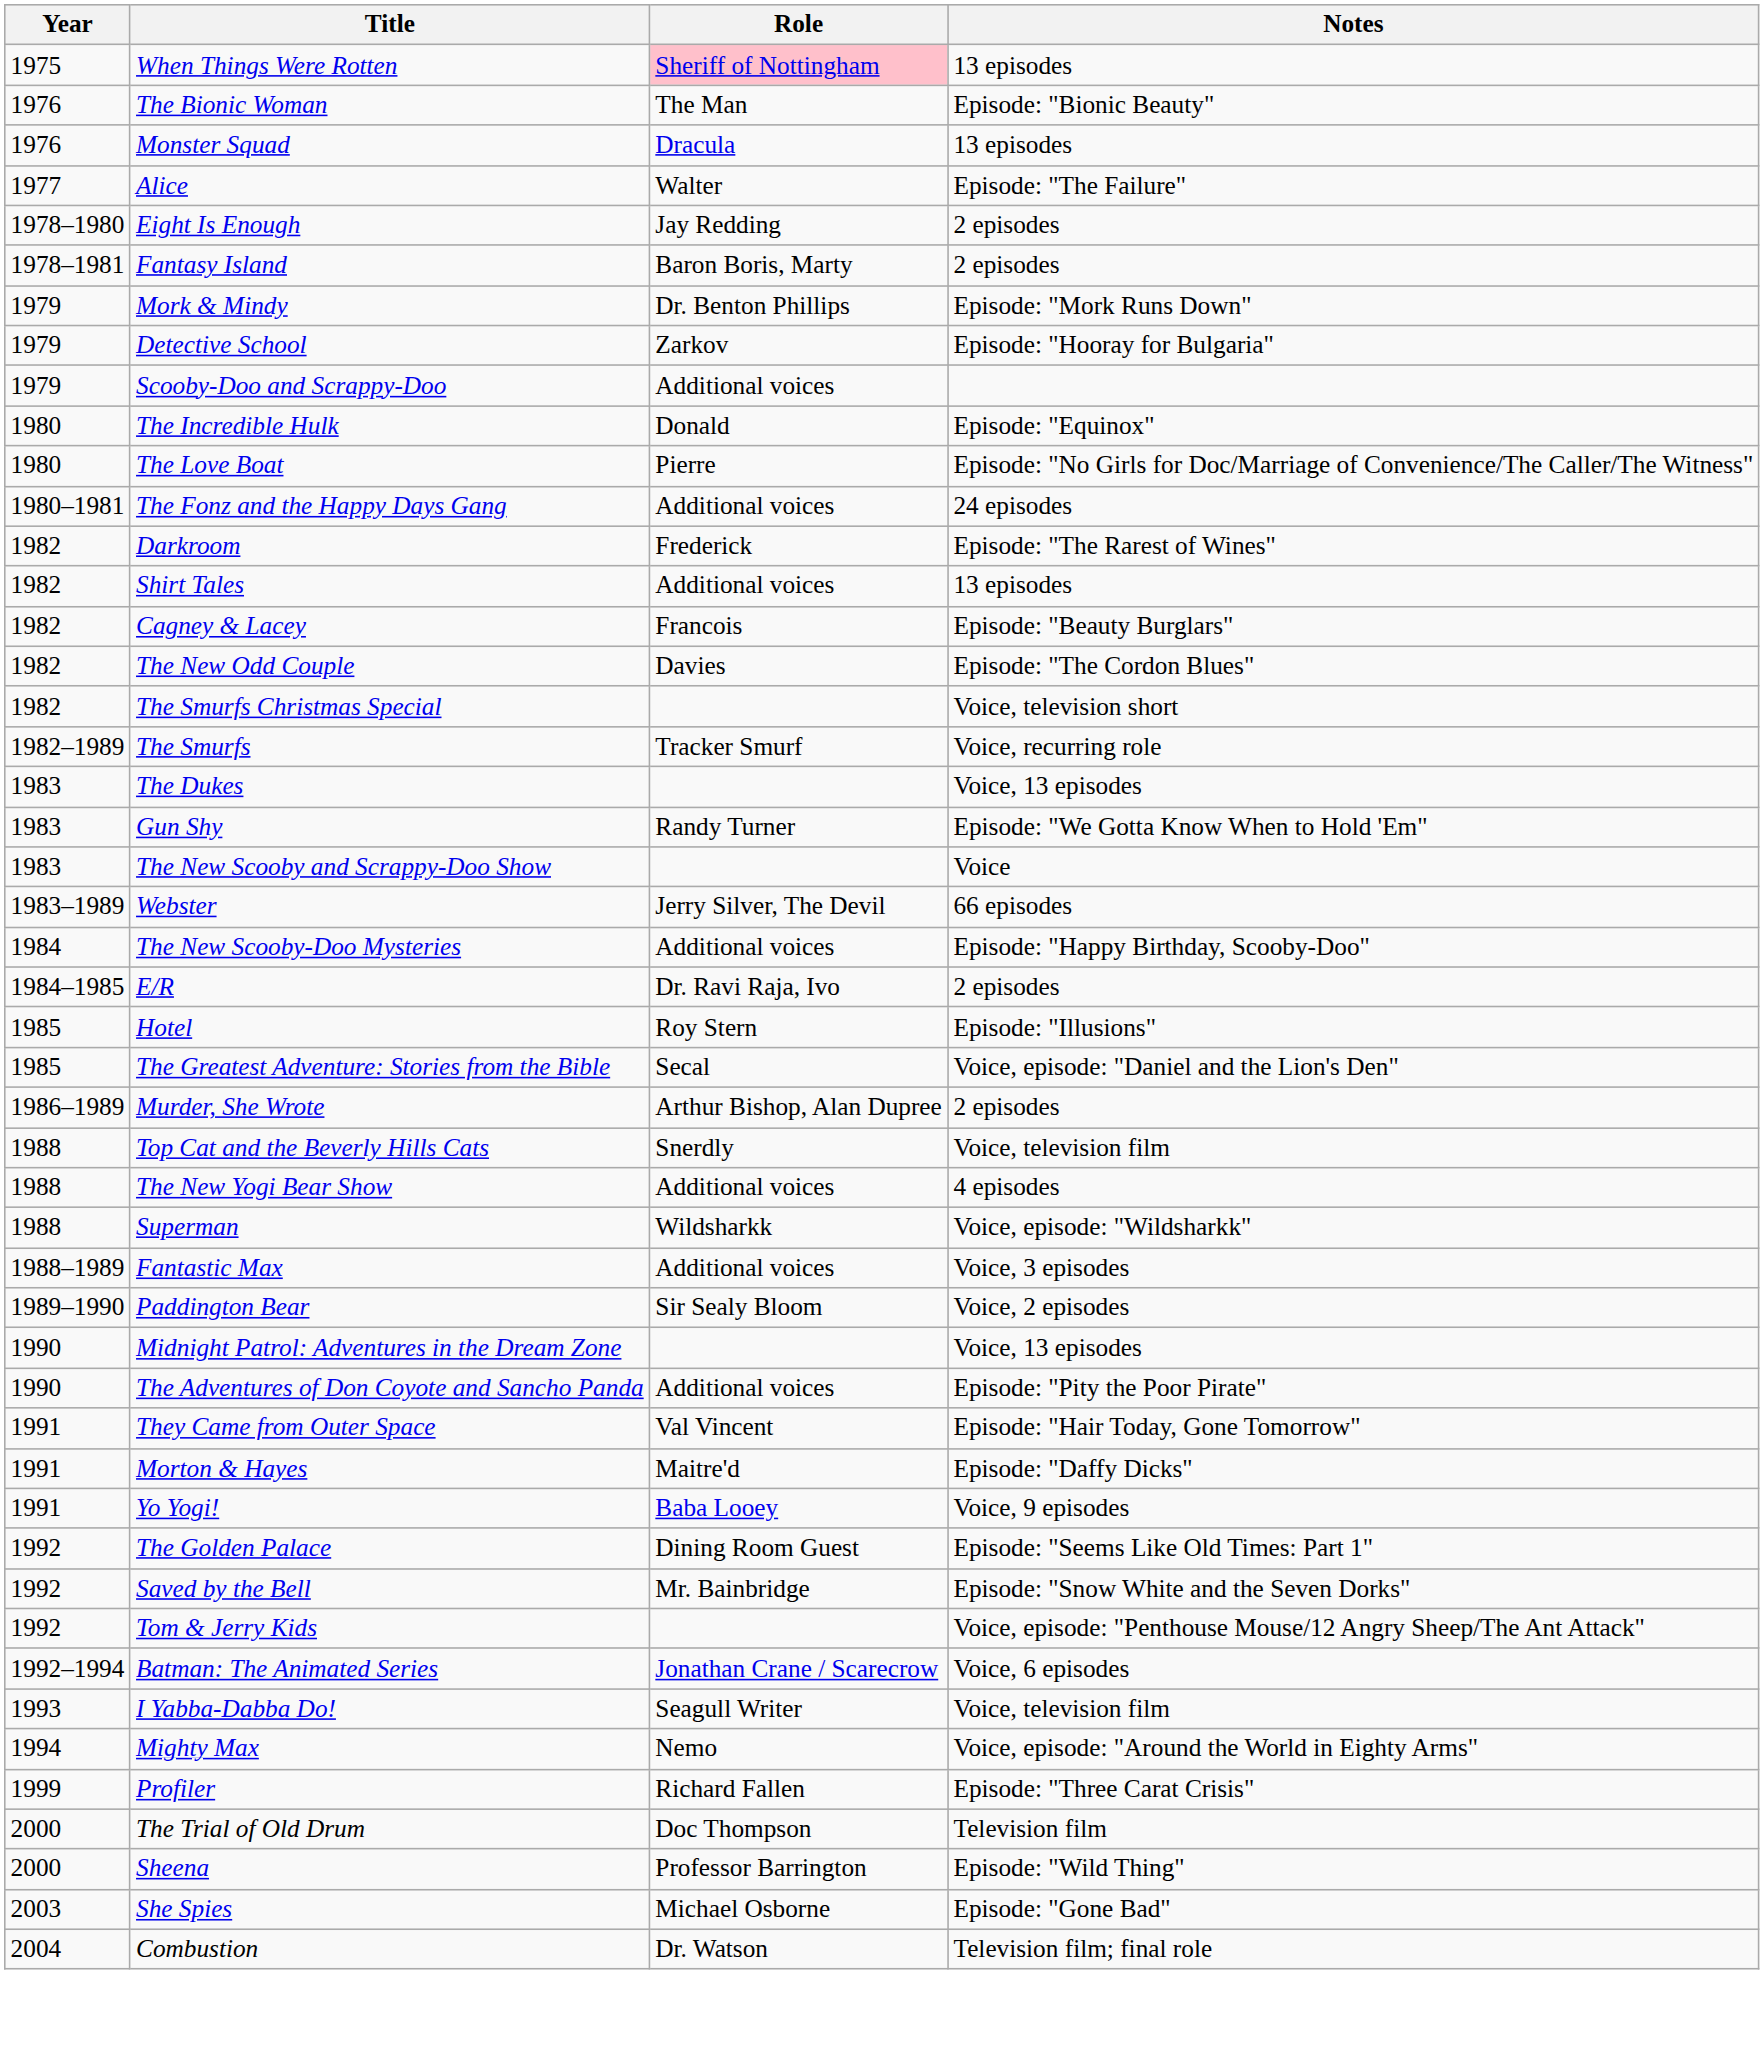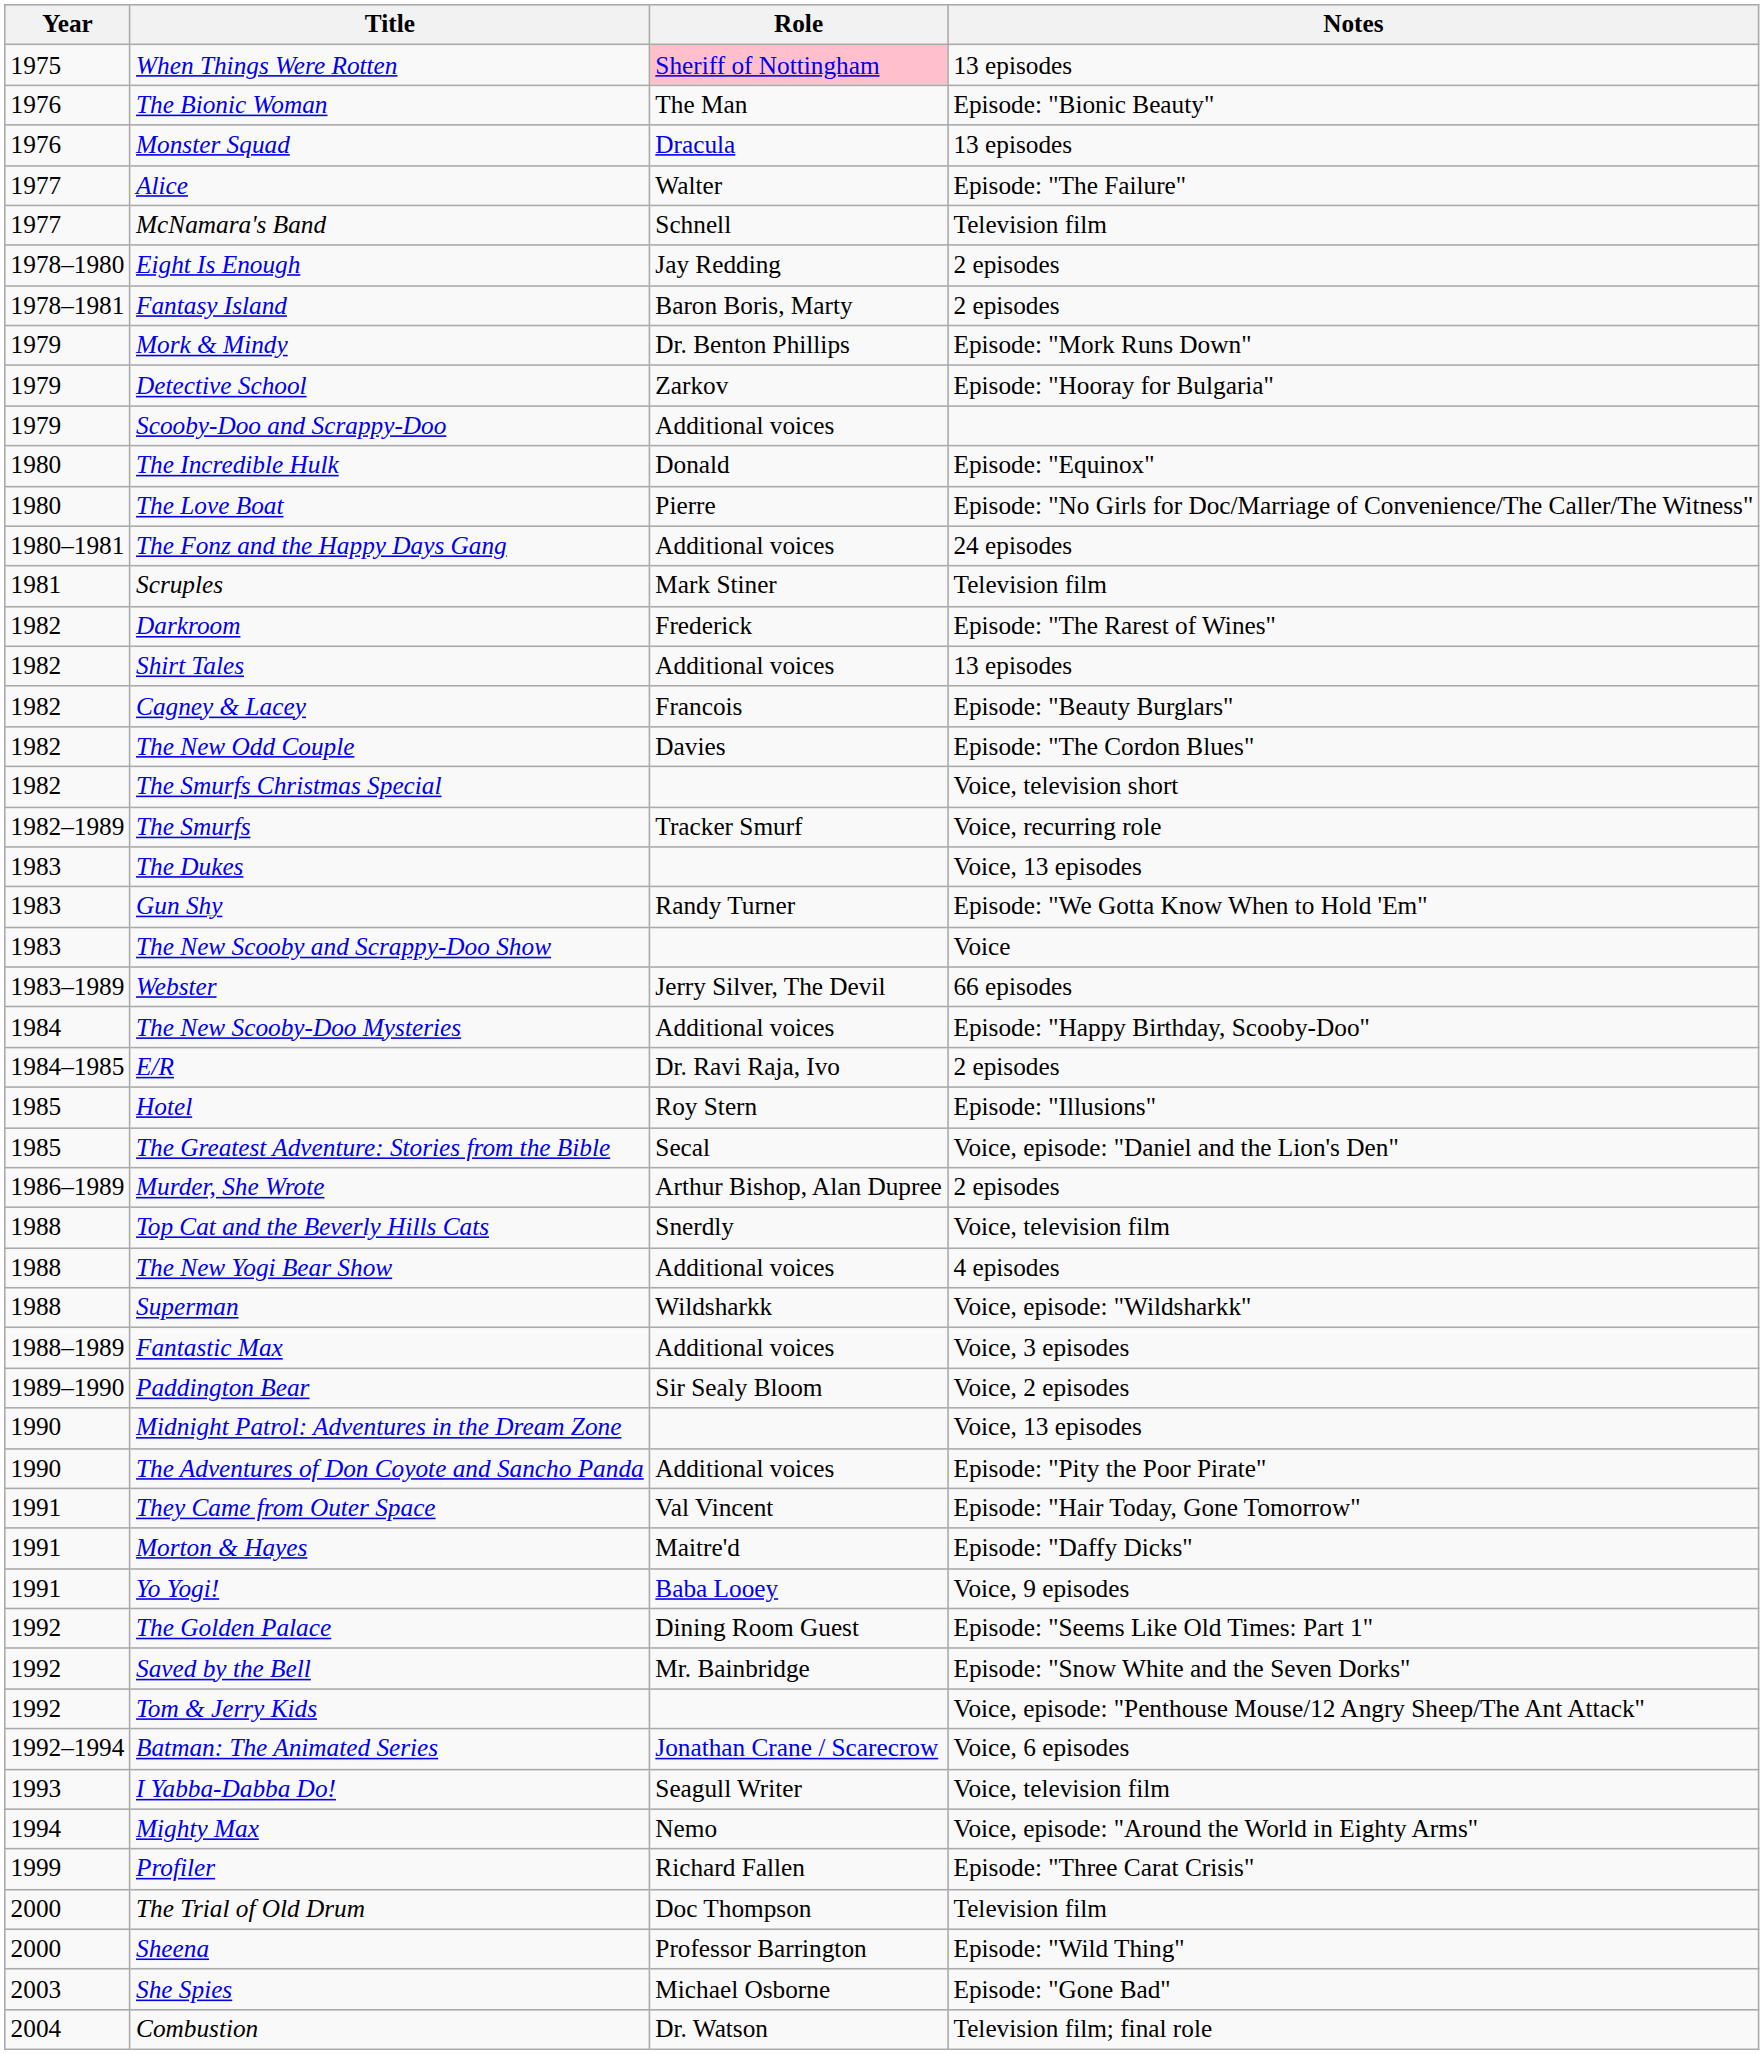+ row: 1977 | McNamara's Band | Schnell | Television film
+ row: 1981 | Scruples | Mark Stiner | Television film
